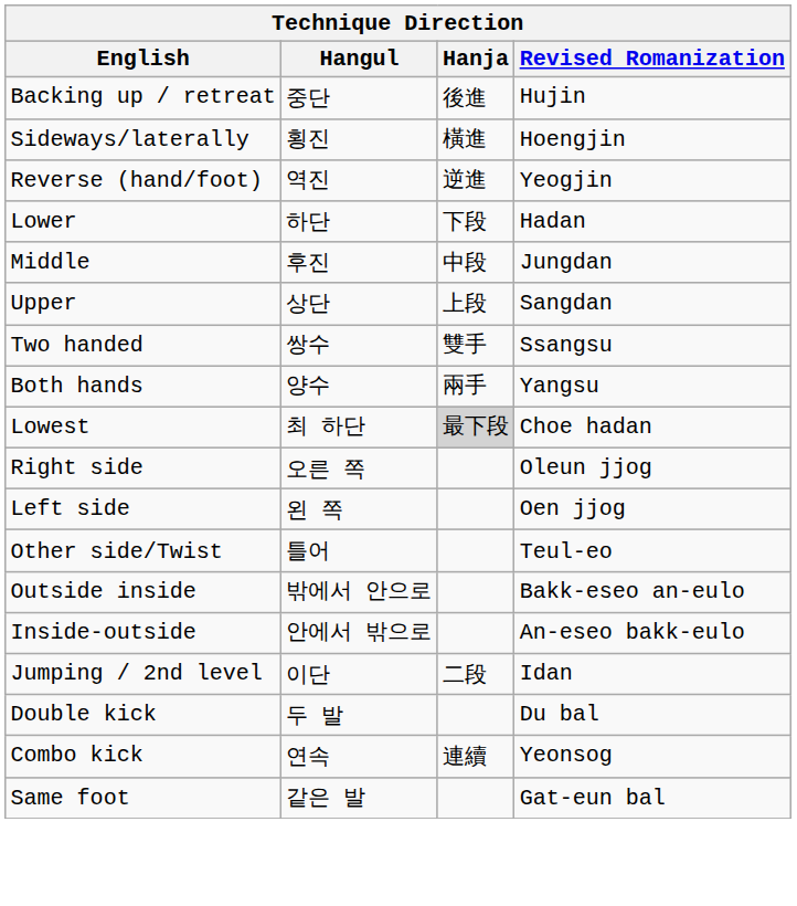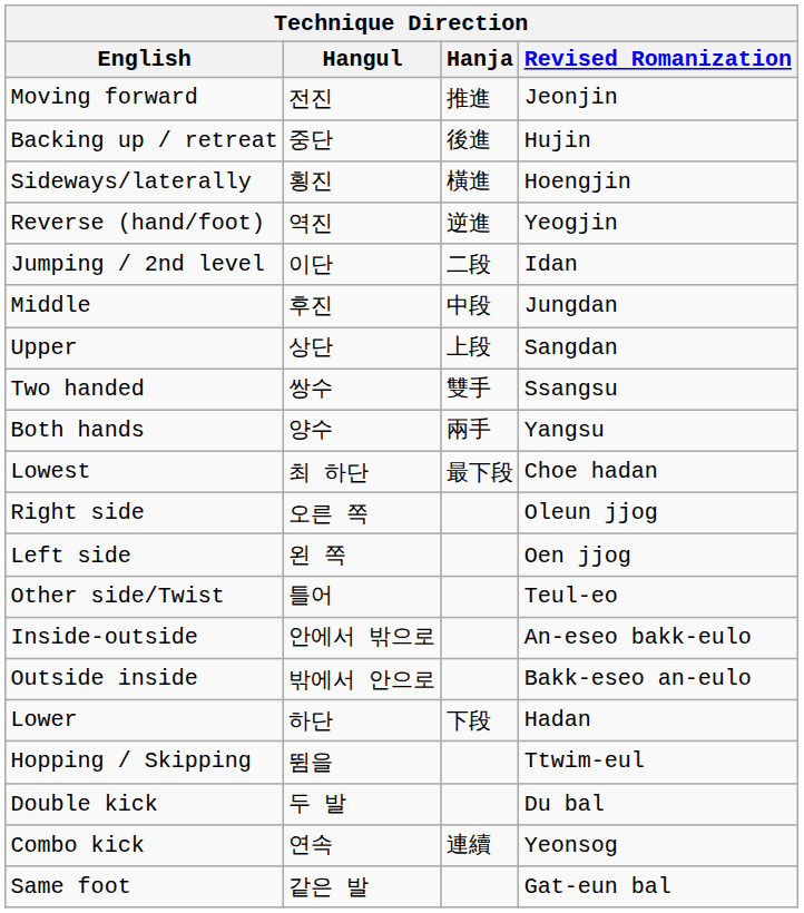+ row: Moving forward | 전진 | 推進 | Jeonjin
rows swapped: Lower <-> Jumping / 2nd level
Lowest | Hanja: lightgrey background -> no background
rows swapped: Inside-outside <-> Outside inside
+ row: Hopping / Skipping | 뜀을 | Ttwim-eul
